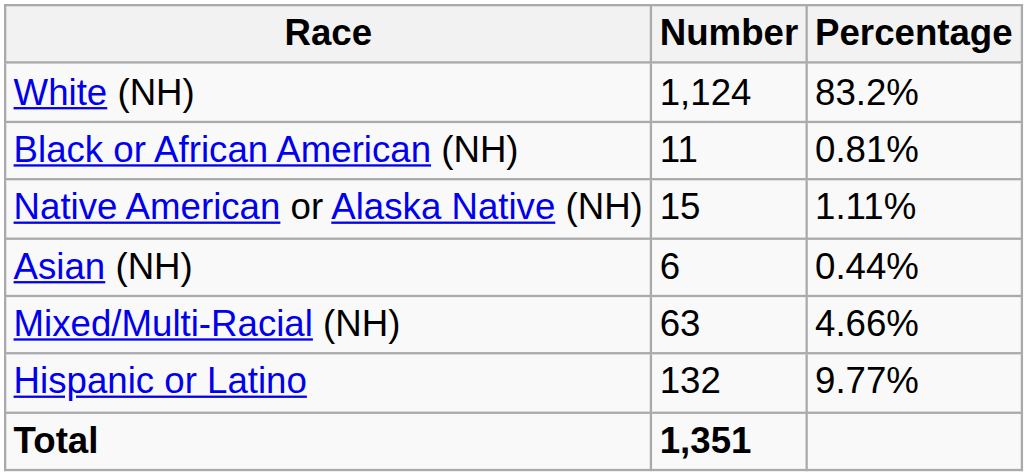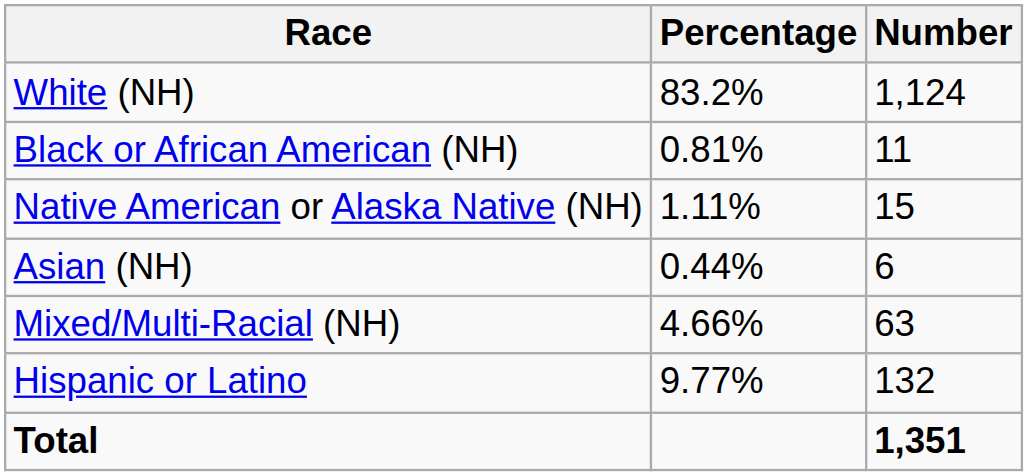columns swapped: Number <-> Percentage
